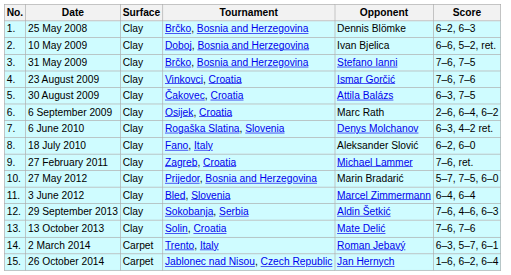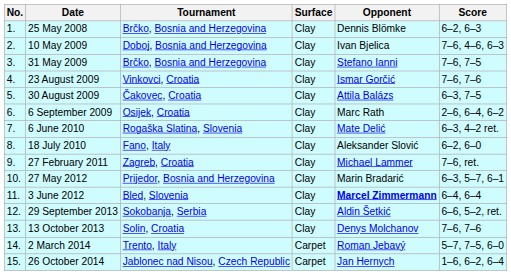columns swapped: Tournament <-> Surface
10 May 2009 | Score: 6–6, 5–2, ret. -> 7–6, 4–6, 6–3
6 June 2010 | Opponent: Denys Molchanov -> Mate Delić
27 May 2012 | Score: 5–7, 7–5, 6–0 -> 6–3, 5–7, 6–1
3 June 2012 | Opponent: normal -> bold
29 September 2013 | Score: 7–6, 4–6, 6–3 -> 6–6, 5–2, ret.
13 October 2013 | Opponent: Mate Delić -> Denys Molchanov
2 March 2014 | Score: 6–3, 5–7, 6–1 -> 5–7, 7–5, 6–0
